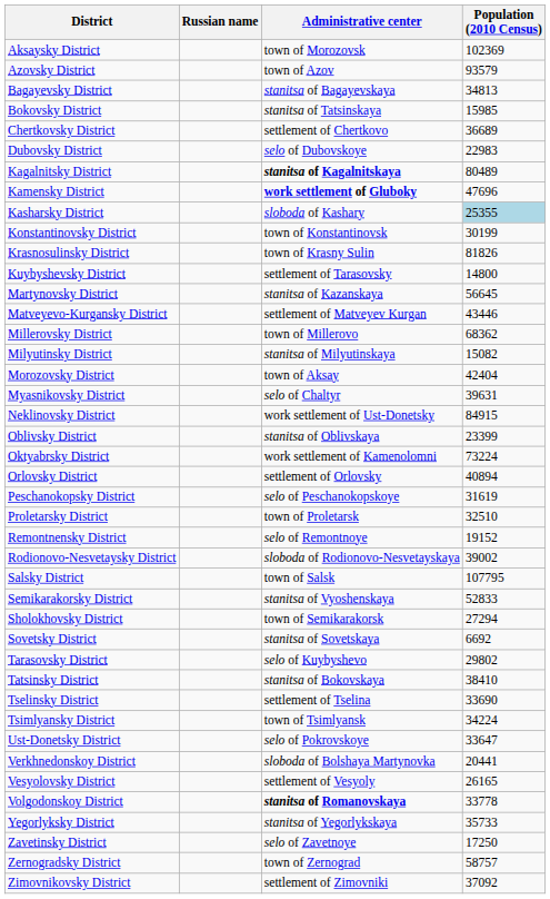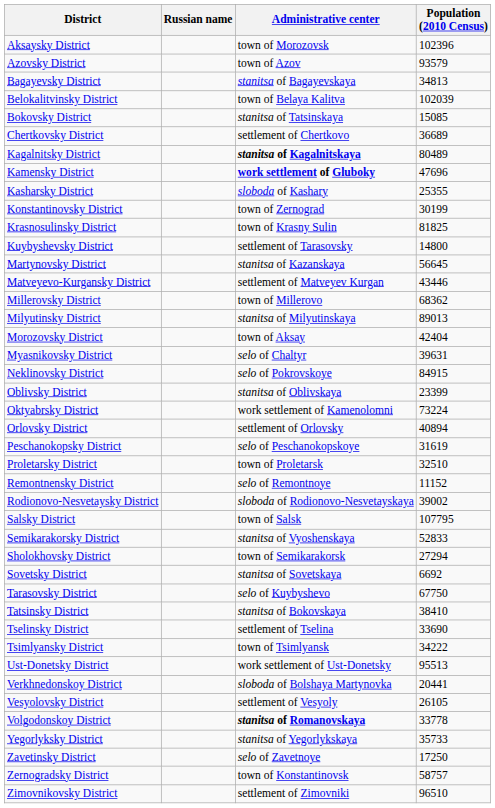Aksaysky District | Population (2010 Census): 102369 -> 102396
+ row: Belokalitvinsky District | town of Belaya Kalitva | 102039
Bokovsky District | Population (2010 Census): 15985 -> 15085
- row: Dubovsky District | selo of Dubovskoye | 22983
Kasharsky District | Population (2010 Census): lightblue background -> no background
Konstantinovsky District | Administrative center: town of Konstantinovsk -> town of Zernograd
Krasnosulinsky District | Population (2010 Census): 81826 -> 81825
Milyutinsky District | Population (2010 Census): 15082 -> 89013
Neklinovsky District | Administrative center: work settlement of Ust-Donetsky -> selo of Pokrovskoye
Remontnensky District | Population (2010 Census): 19152 -> 11152
Tarasovsky District | Population (2010 Census): 29802 -> 67750
Tsimlyansky District | Population (2010 Census): 34224 -> 34222
Ust-Donetsky District | Administrative center: selo of Pokrovskoye -> work settlement of Ust-Donetsky
Ust-Donetsky District | Population (2010 Census): 33647 -> 95513
Vesyolovsky District | Population (2010 Census): 26165 -> 26105
Zernogradsky District | Administrative center: town of Zernograd -> town of Konstantinovsk
Zimovnikovsky District | Population (2010 Census): 37092 -> 96510
